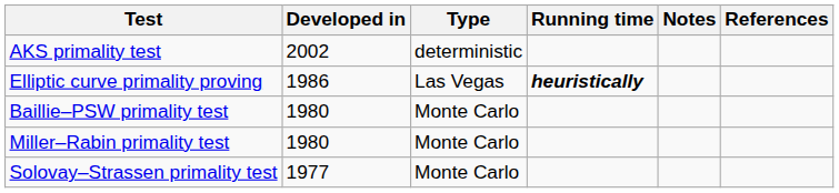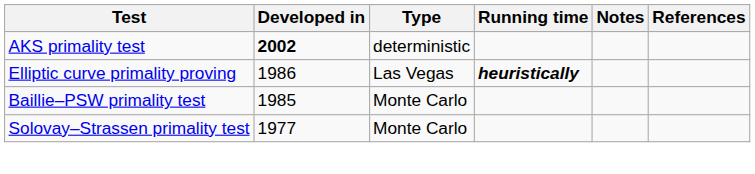AKS primality test | Developed in: normal -> bold
Baillie–PSW primality test | Developed in: 1980 -> 1985
- row: Miller–Rabin primality test | 1980 | Monte Carlo
